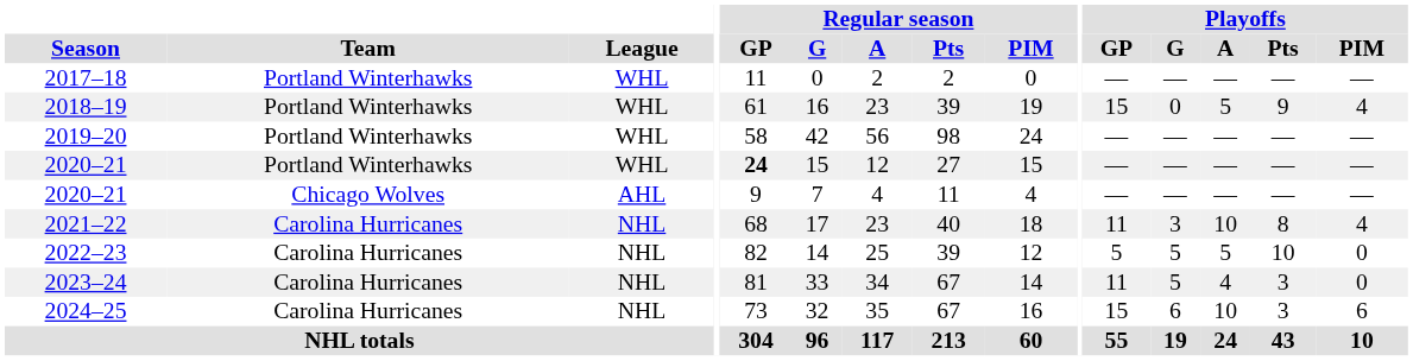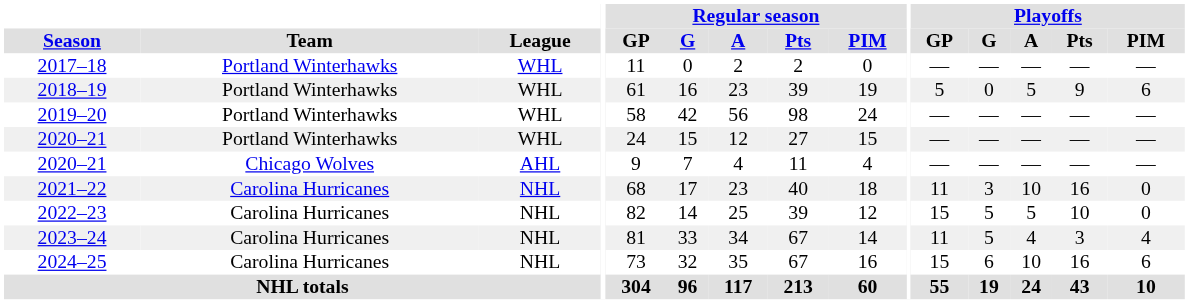2018–19 | Playoffs / GP: 15 -> 5
2018–19 | Playoffs / PIM: 4 -> 6
2020–21 / Portland Winterhawks | Regular season / GP: bold -> normal
2021–22 | Playoffs / Pts: 8 -> 16
2021–22 | Playoffs / PIM: 4 -> 0
2022–23 | Playoffs / GP: 5 -> 15
2023–24 | Playoffs / PIM: 0 -> 4
2024–25 | Playoffs / Pts: 3 -> 16
